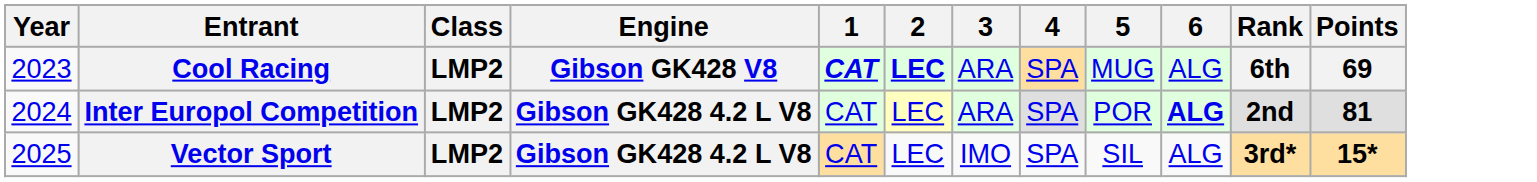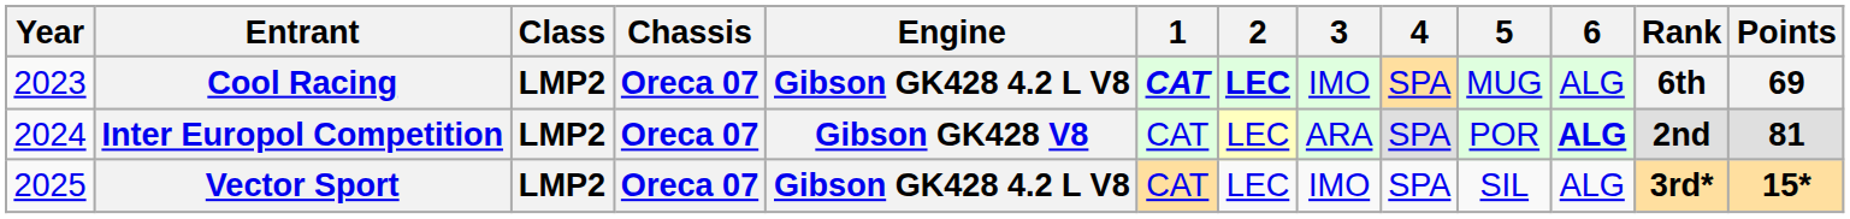+ column: Chassis | Oreca 07 | Oreca 07 | Oreca 07
Cool Racing | Engine: Gibson GK428 V8 -> Gibson GK428 4.2 L V8
Cool Racing | 3: ARA -> IMO
Inter Europol Competition | Engine: Gibson GK428 4.2 L V8 -> Gibson GK428 V8
